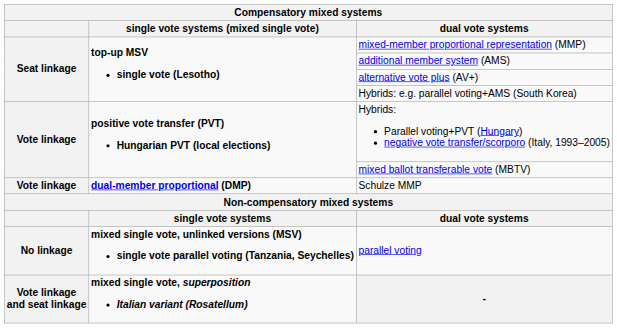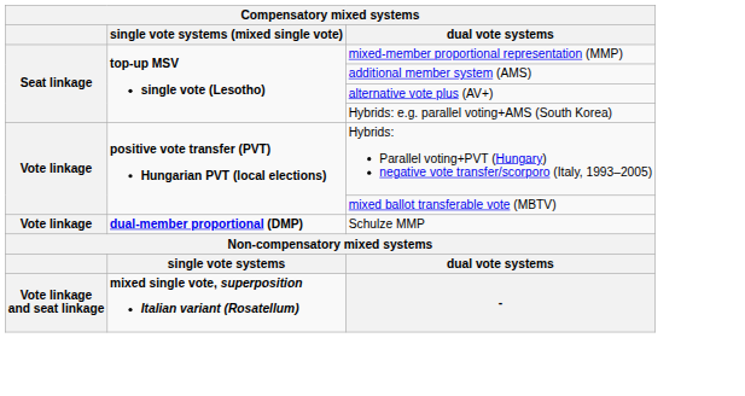- row: No linkage | mixed single vote, unlinked versions (MSV) single vote parallel voting (Tanzania, Seychelles) | parallel voting
